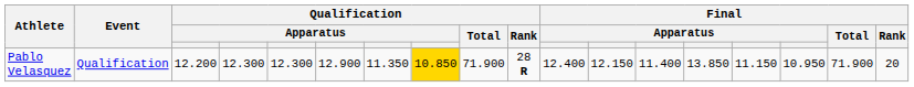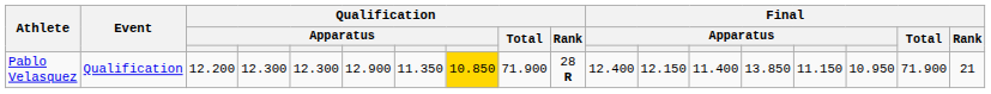Pablo Velasquez | Final / Rank: 20 -> 21
